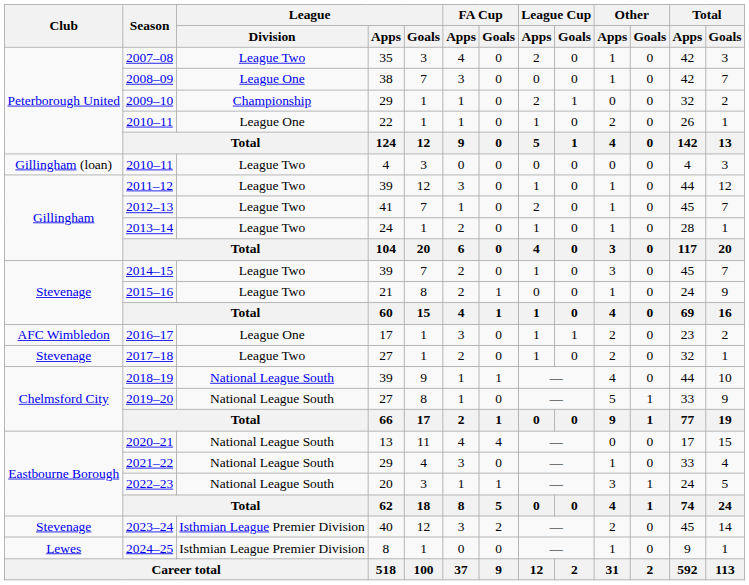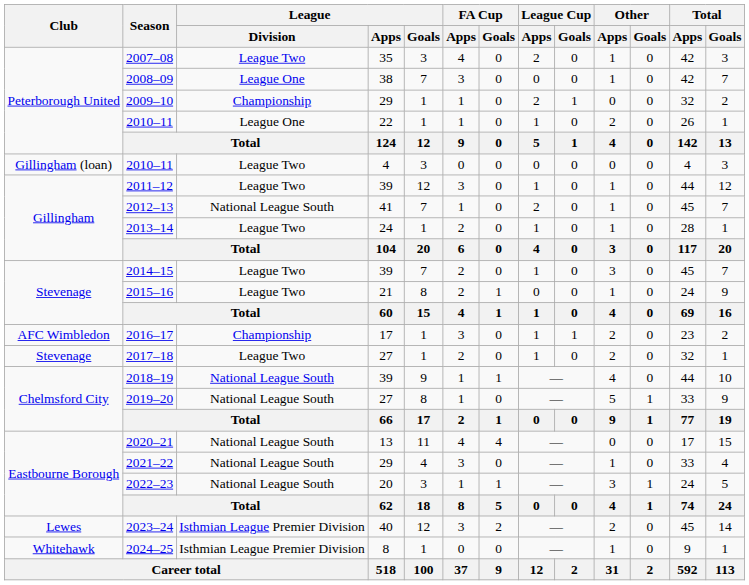2012–13 | League / Division: League Two -> National League South
2016–17 | League / Division: League One -> Championship
2023–24 | Club: Stevenage -> Lewes
2024–25 | Club: Lewes -> Whitehawk
